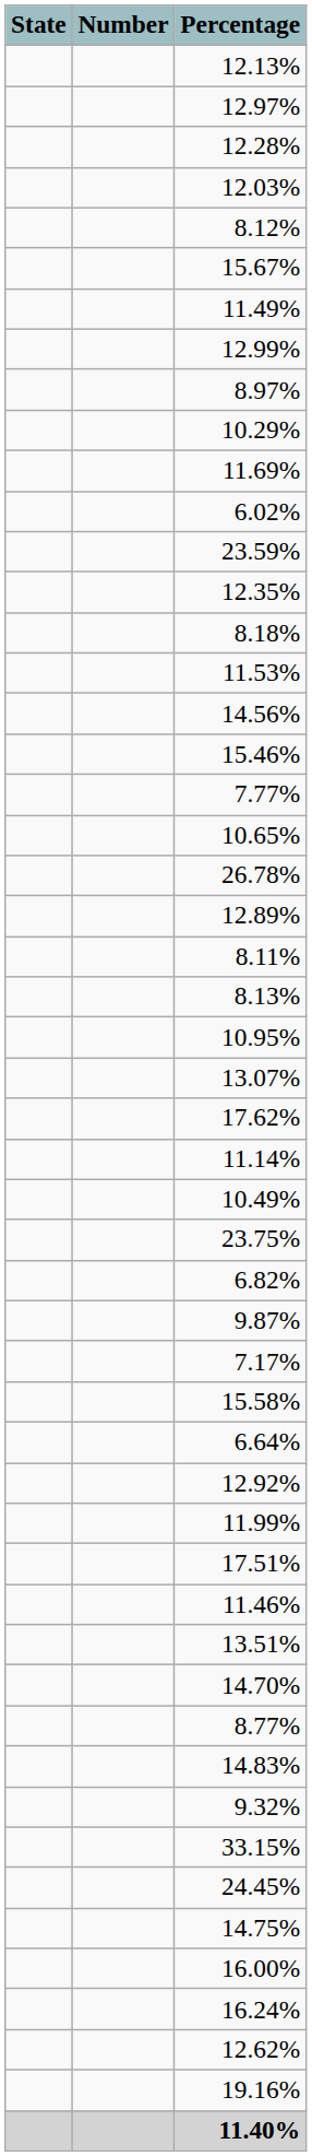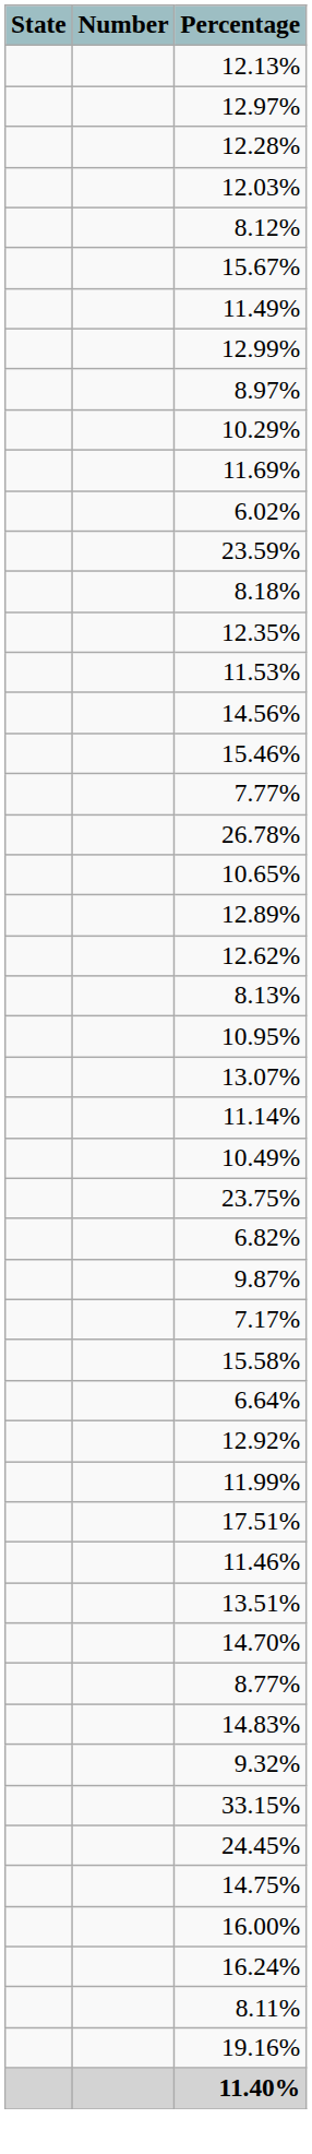rows swapped: 8.18% <-> 12.35%
rows swapped: 26.78% <-> 10.65%
rows swapped: 12.62% <-> 8.11%
- row: 17.62%
